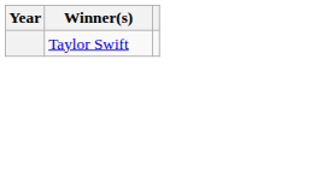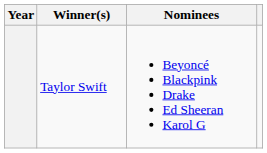+ column: Nominees | Beyoncé Blackpink Drake Ed Sheeran Karol G
